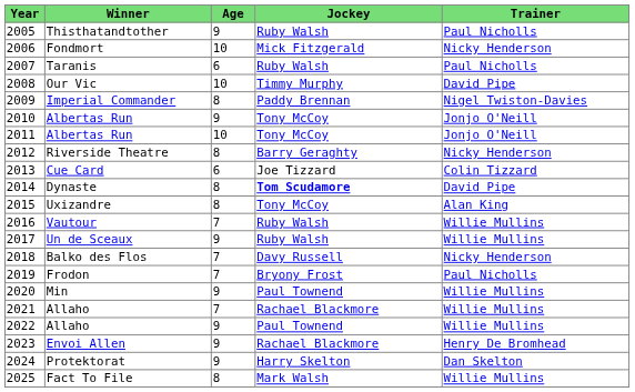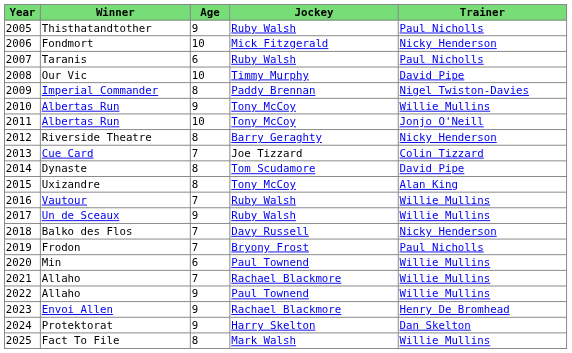2010 / Albertas Run | Trainer: Jonjo O'Neill -> Willie Mullins
Cue Card | Age: 6 -> 7
Dynaste | Jockey: bold -> normal
Min | Age: 9 -> 6
